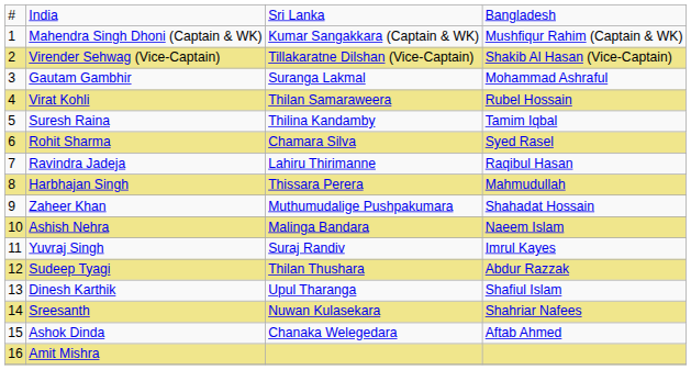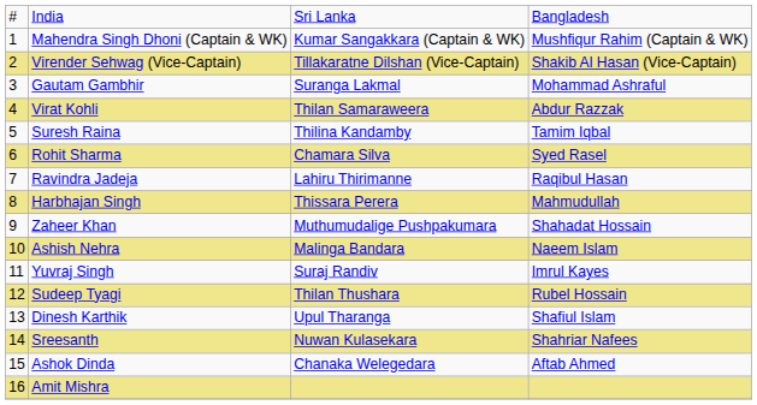Virat Kohli | column 4: Rubel Hossain -> Abdur Razzak
Sudeep Tyagi | column 4: Abdur Razzak -> Rubel Hossain
